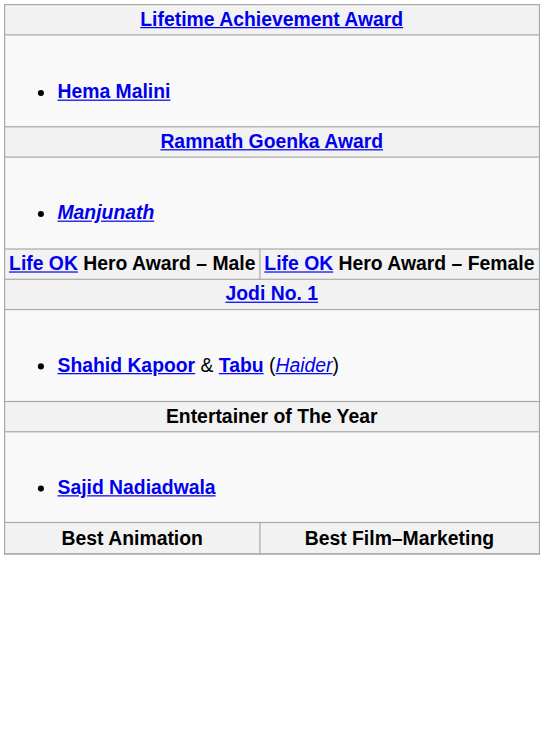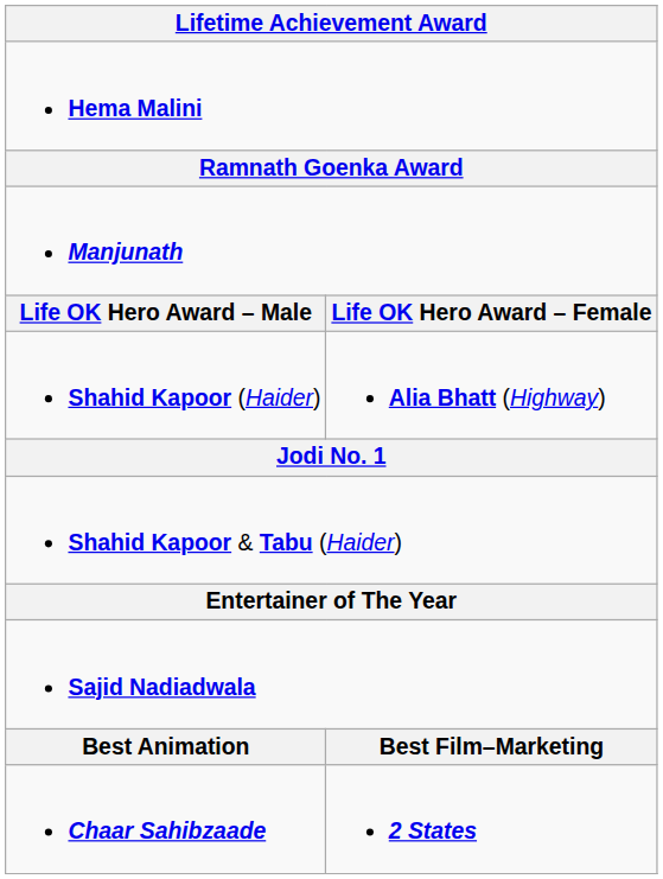+ row: Shahid Kapoor (Haider) | Alia Bhatt (Highway)
+ row: Chaar Sahibzaade | 2 States
